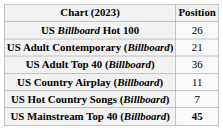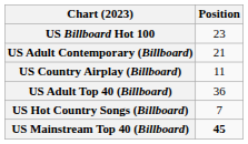US Billboard Hot 100 | Position: 26 -> 23
rows swapped: US Adult Top 40 (Billboard) <-> US Country Airplay (Billboard)
